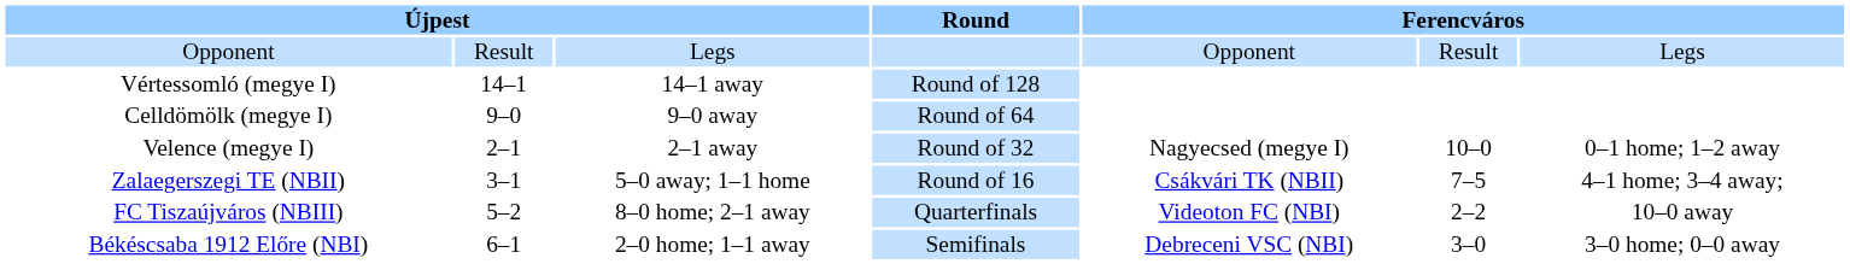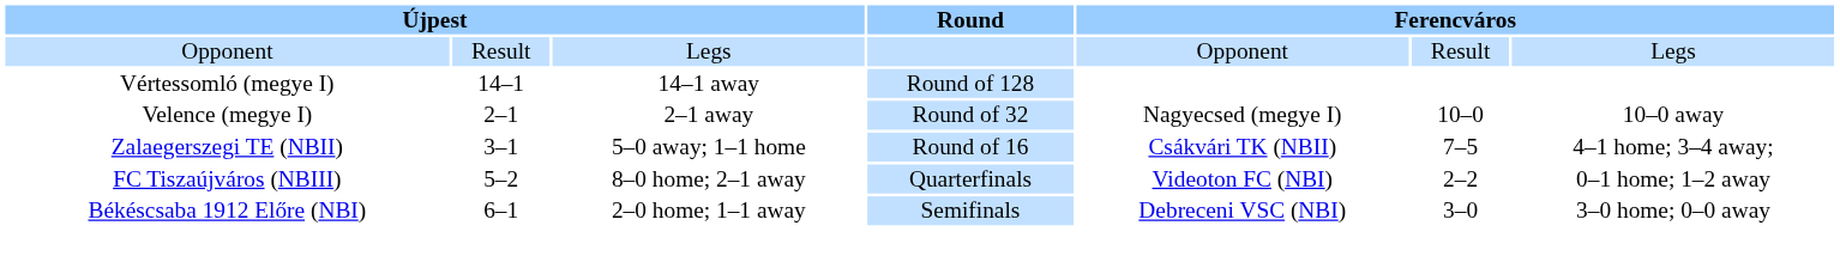- row: Celldömölk (megye I) | 9–0 | 9–0 away | Round of 64
Velence (megye I) | column 7: 0–1 home; 1–2 away -> 10–0 away
FC Tiszaújváros (NBIII) | column 7: 10–0 away -> 0–1 home; 1–2 away
